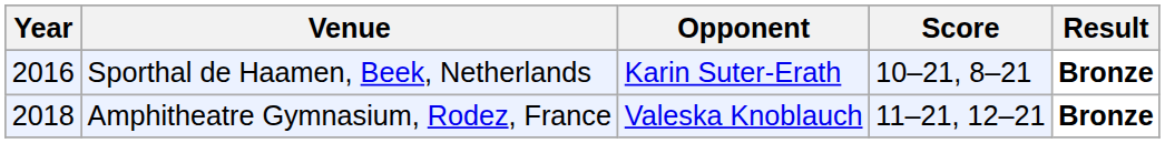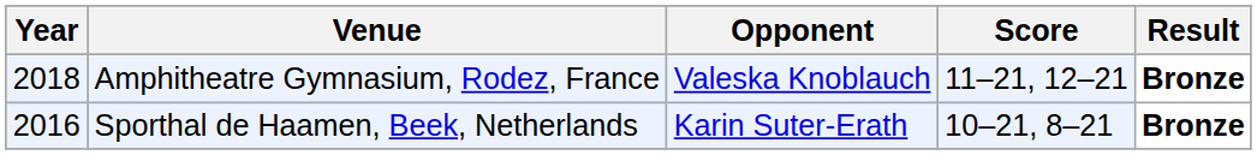rows swapped: Sporthal de Haamen, Beek, Netherlands <-> Amphitheatre Gymnasium, Rodez, France
